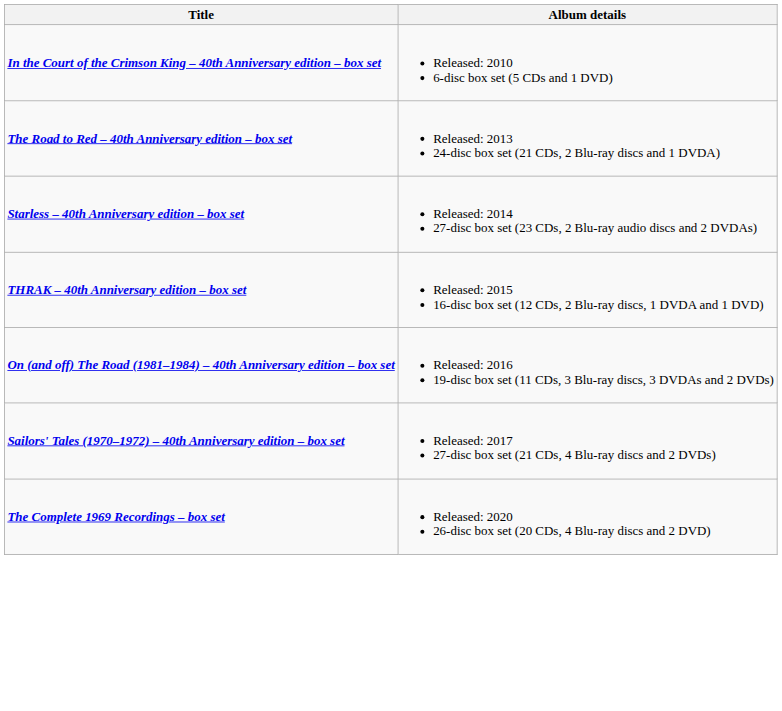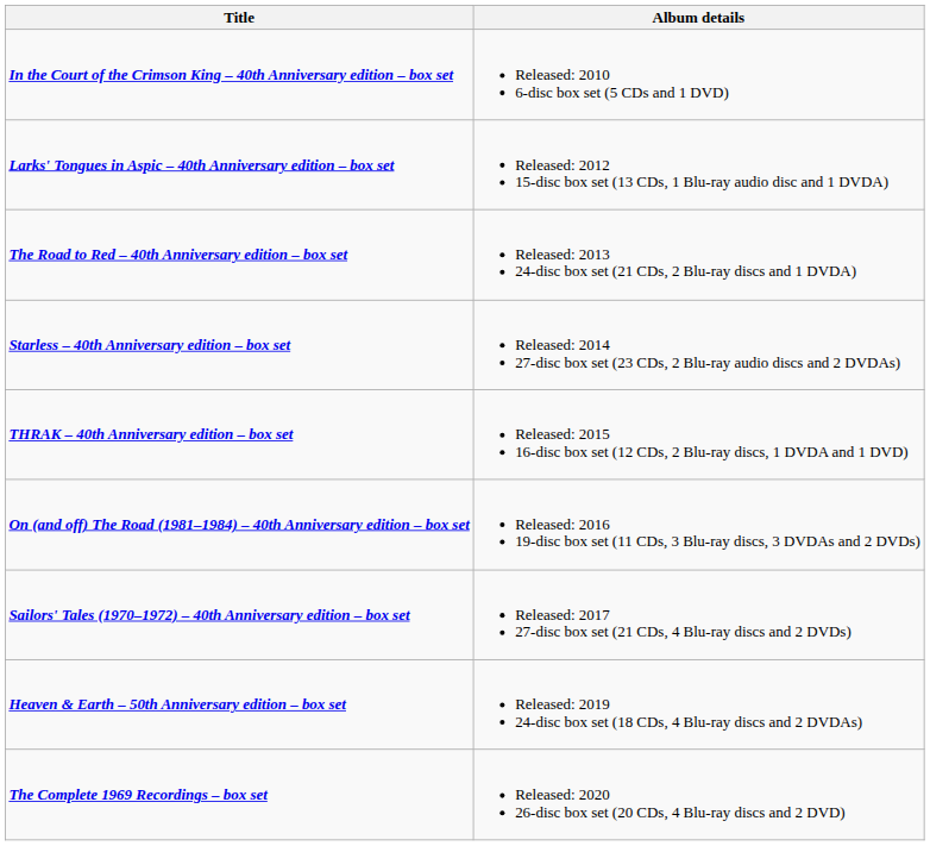+ row: Larks' Tongues in Aspic – 40th Anniversary edition – box set | Released: 2012 15-disc box set (13 CDs, 1 Blu-ray audio disc and 1 DVDA)
+ row: Heaven & Earth – 50th Anniversary edition – box set | Released: 2019 24-disc box set (18 CDs, 4 Blu-ray discs and 2 DVDAs)
